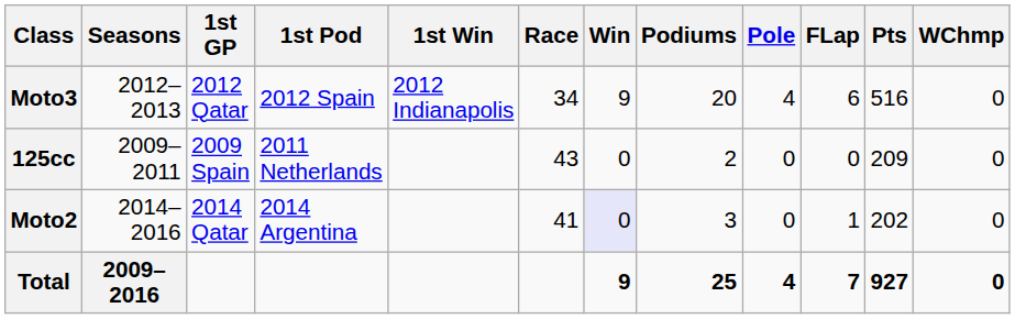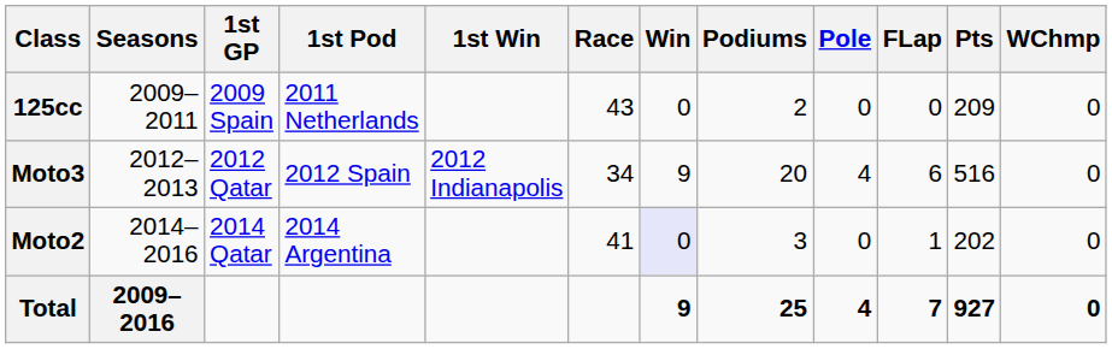rows swapped: 125cc <-> Moto3
